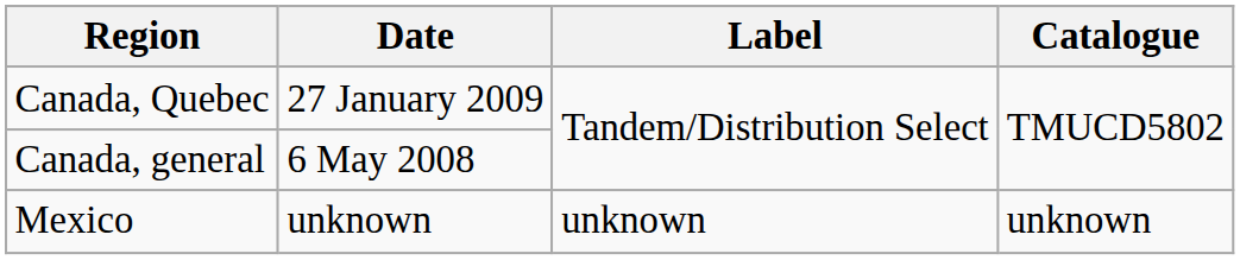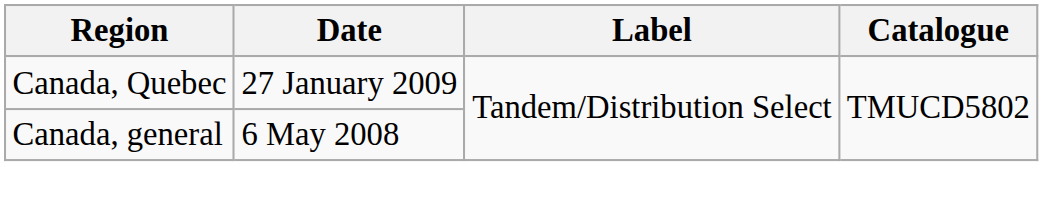- row: Mexico | unknown | unknown | unknown
